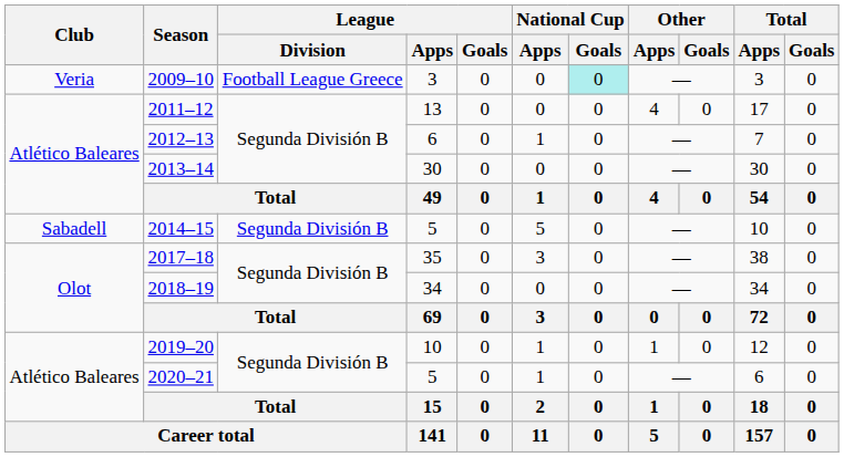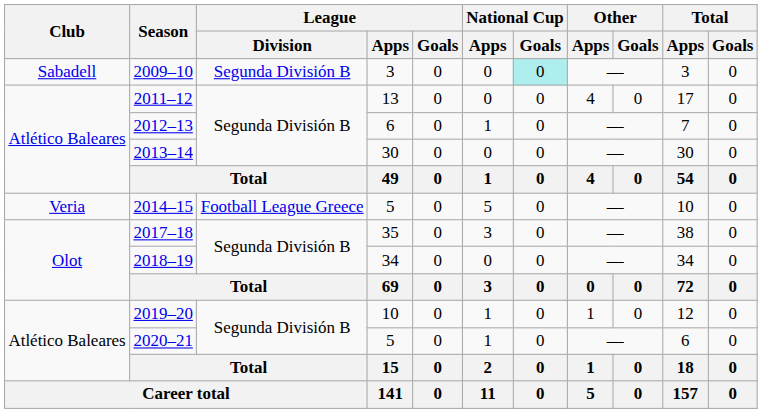2009–10 | Club: Veria -> Sabadell
2009–10 | League / Division: Football League Greece -> Segunda División B
2014–15 | Club: Sabadell -> Veria
2014–15 | League / Division: Segunda División B -> Football League Greece
